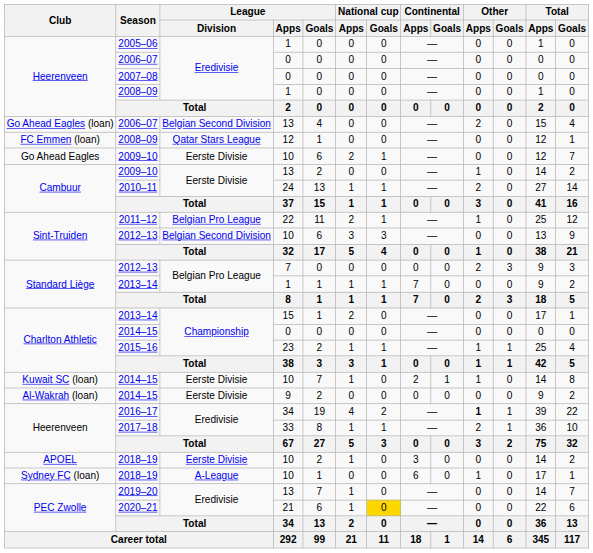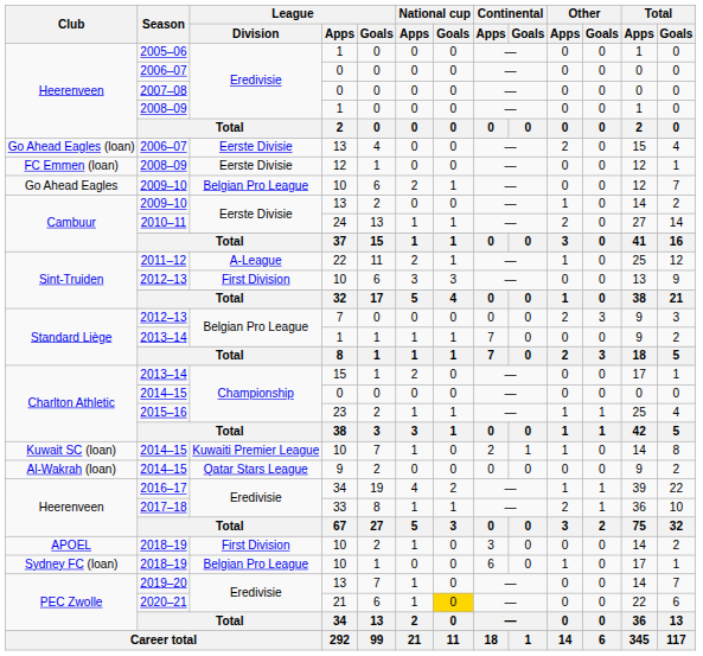Go Ahead Eagles (loan) / 2006–07 | League / Division: Belgian Second Division -> Eerste Divisie
FC Emmen (loan) / 2008–09 | League / Division: Qatar Stars League -> Eerste Divisie
Go Ahead Eagles / 2009–10 | League / Division: Eerste Divisie -> Belgian Pro League
2011–12 | League / Division: Belgian Pro League -> A-League
Sint-Truiden / 2012–13 | League / Division: Belgian Second Division -> First Division
Kuwait SC (loan) / 2014–15 | League / Division: Eerste Divisie -> Kuwaiti Premier League
Al-Wakrah (loan) / 2014–15 | League / Division: Eerste Divisie -> Qatar Stars League
2016–17 | Other / Apps: bold -> normal
APOEL / 2018–19 | League / Division: Eerste Divisie -> First Division
Sydney FC (loan) / 2018–19 | League / Division: A-League -> Belgian Pro League
